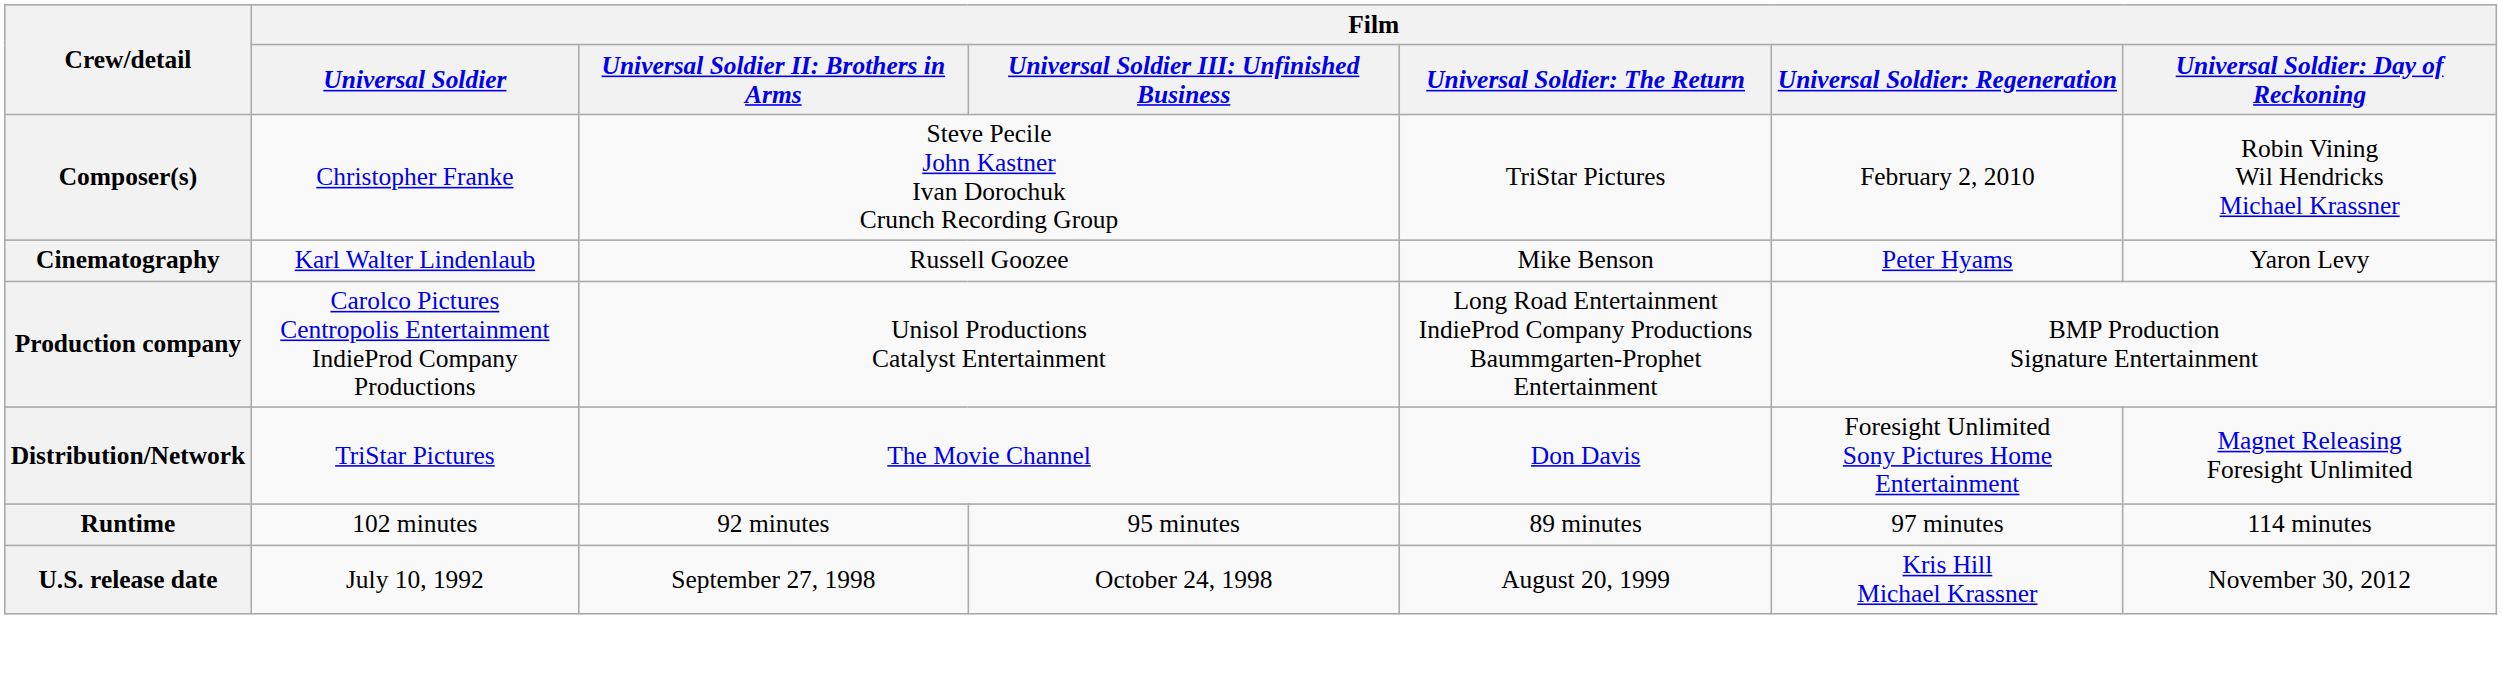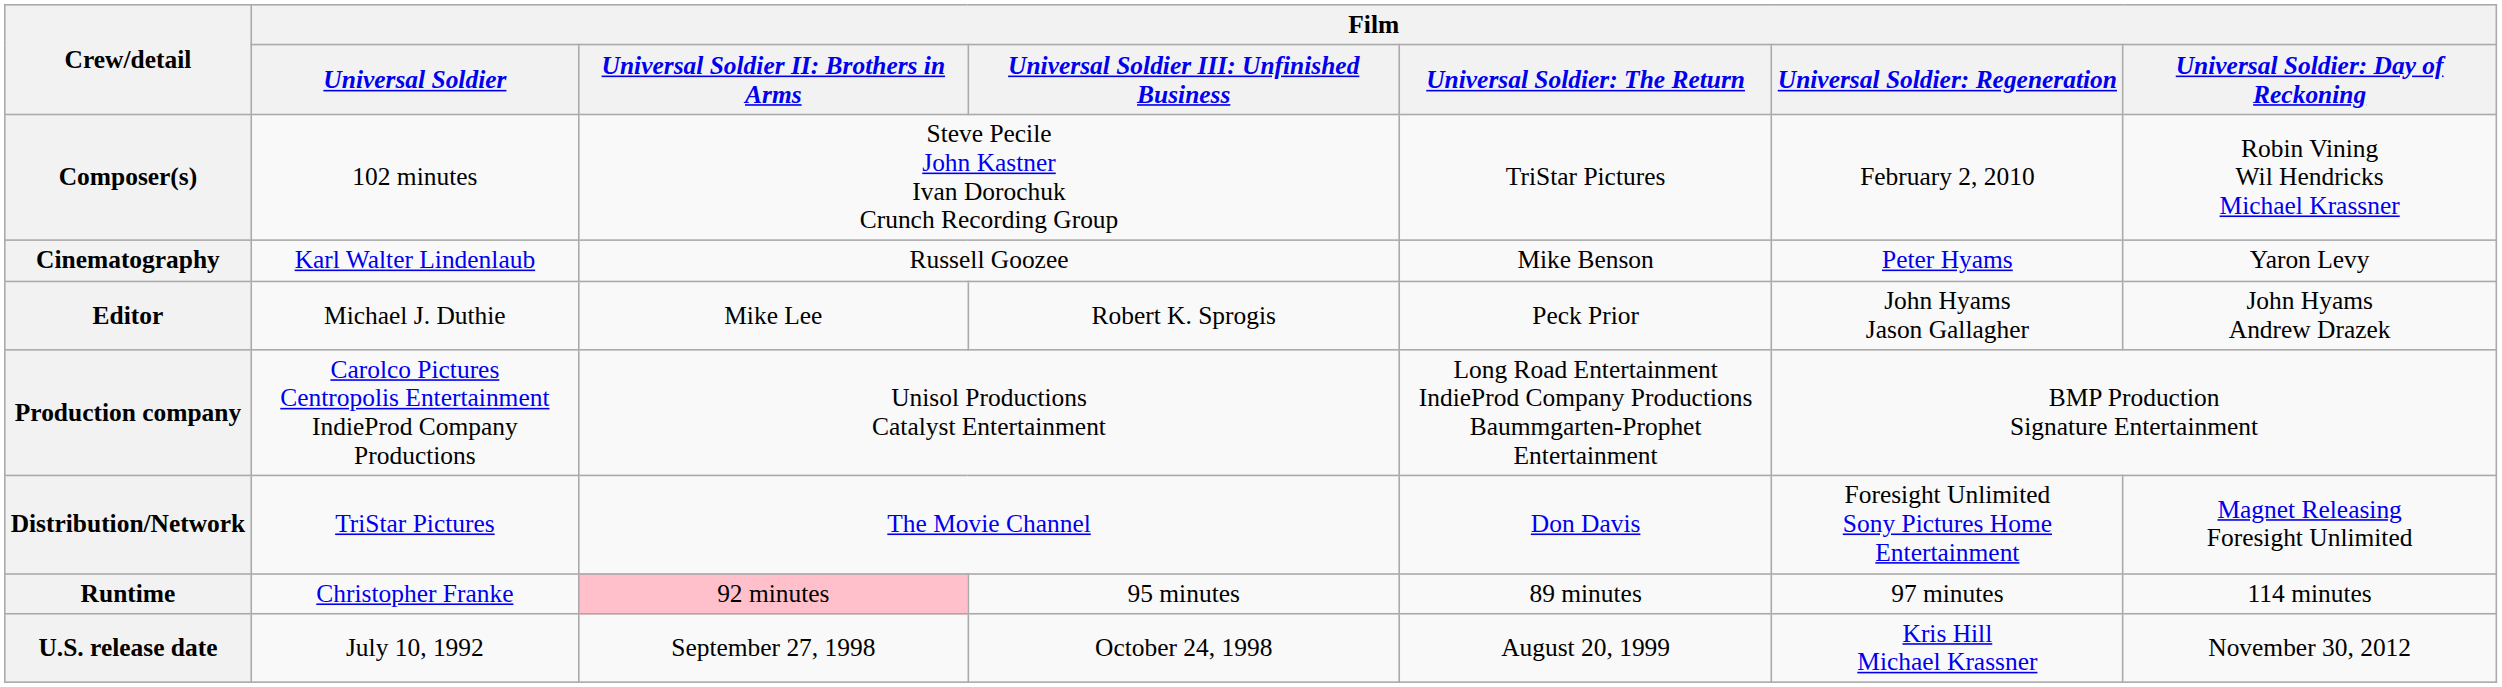Composer(s) | Film / Universal Soldier: Christopher Franke -> 102 minutes
+ row: Editor | Michael J. Duthie | Mike Lee | Robert K. Sprogis | Peck Prior | John Hyams Jason Gallagher | John Hyams Andrew Drazek
Runtime | Film / Universal Soldier: 102 minutes -> Christopher Franke
Runtime | column 3: no background -> pink background
